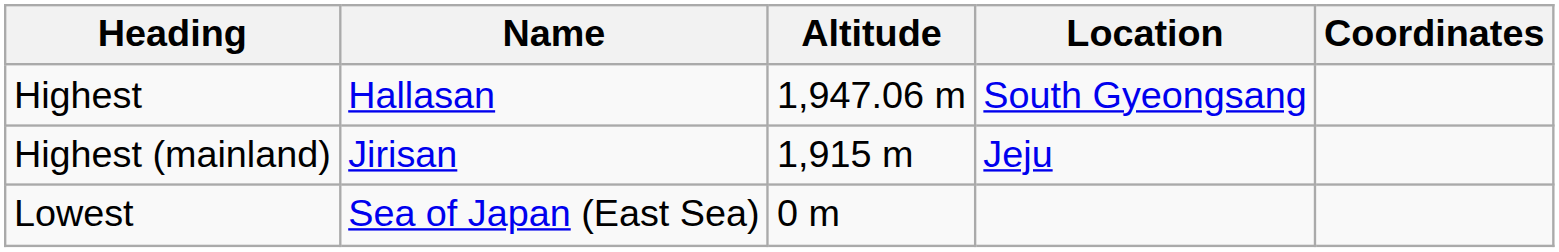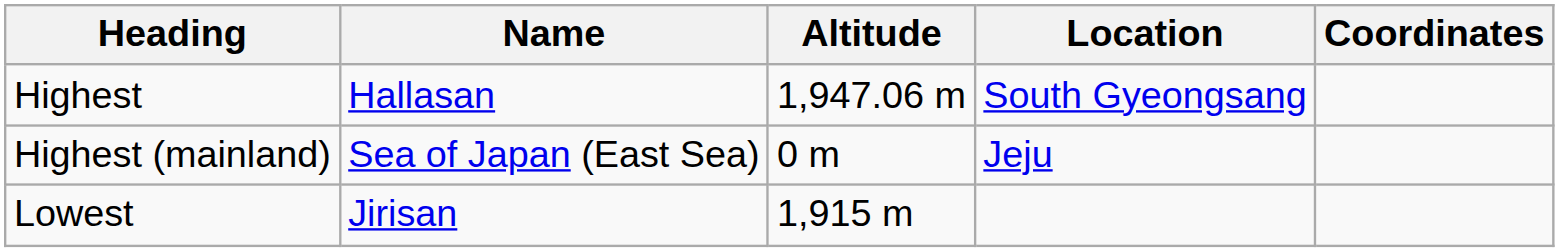Highest (mainland) | Name: Jirisan -> Sea of Japan (East Sea)
Highest (mainland) | Altitude: 1,915 m -> 0 m
Lowest | Name: Sea of Japan (East Sea) -> Jirisan
Lowest | Altitude: 0 m -> 1,915 m
